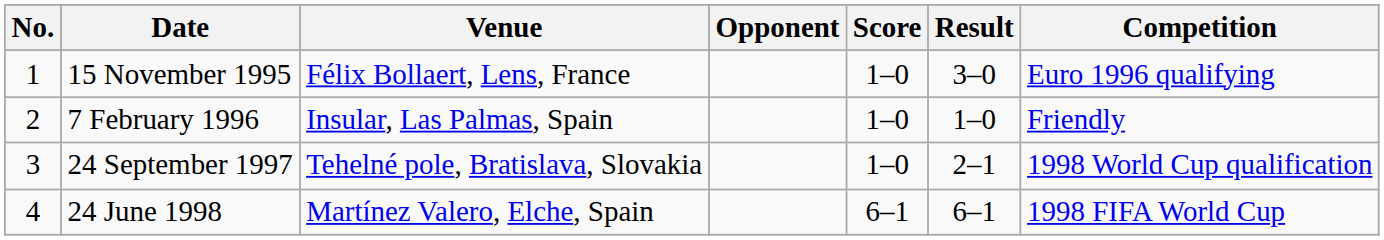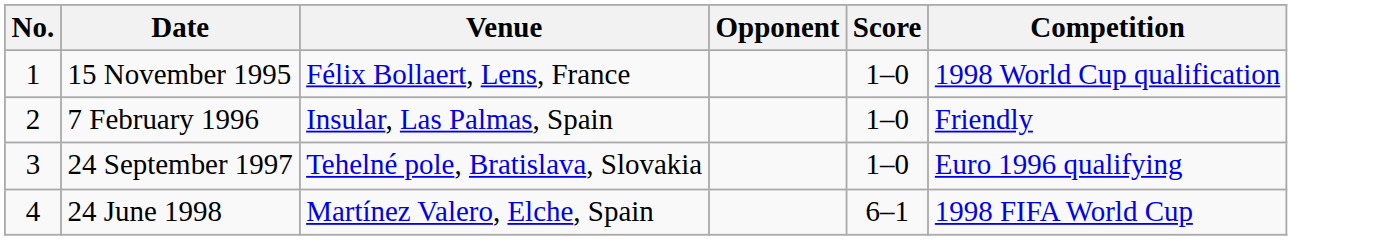- column: Result | 3–0 | 1–0 | 2–1 | 6–1
15 November 1995 | Competition: Euro 1996 qualifying -> 1998 World Cup qualification
24 September 1997 | Competition: 1998 World Cup qualification -> Euro 1996 qualifying
